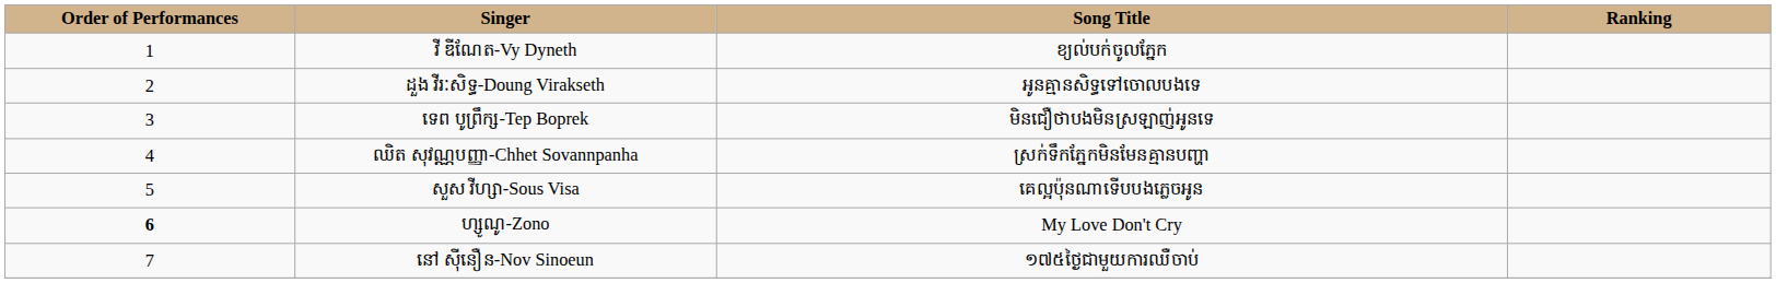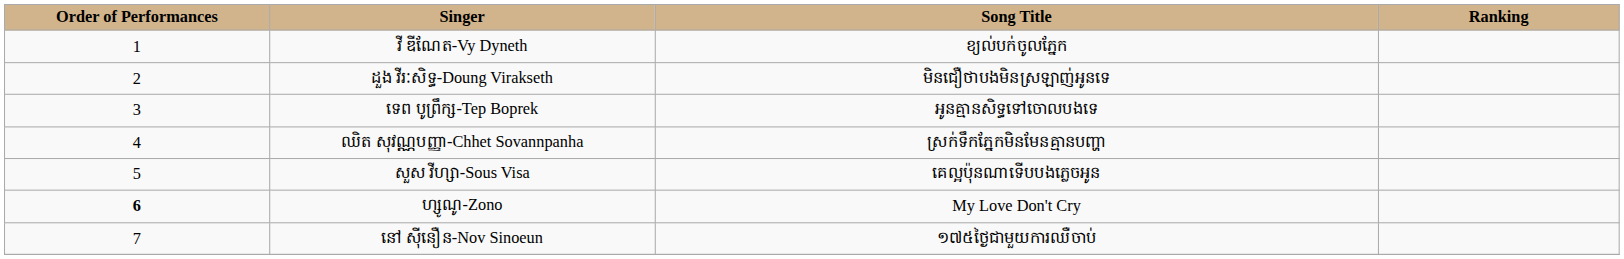ដួង វីរៈសិទ្ធ-Doung Virakseth | Song Title: អូនគ្មានសិទ្ធទៅចោលបងទេ -> មិនជឿថាបងមិនស្រឡាញ់អូនទេ
ទេព បូព្រឹក្ស-Tep Boprek | Song Title: មិនជឿថាបងមិនស្រឡាញ់អូនទេ -> អូនគ្មានសិទ្ធទៅចោលបងទេ
